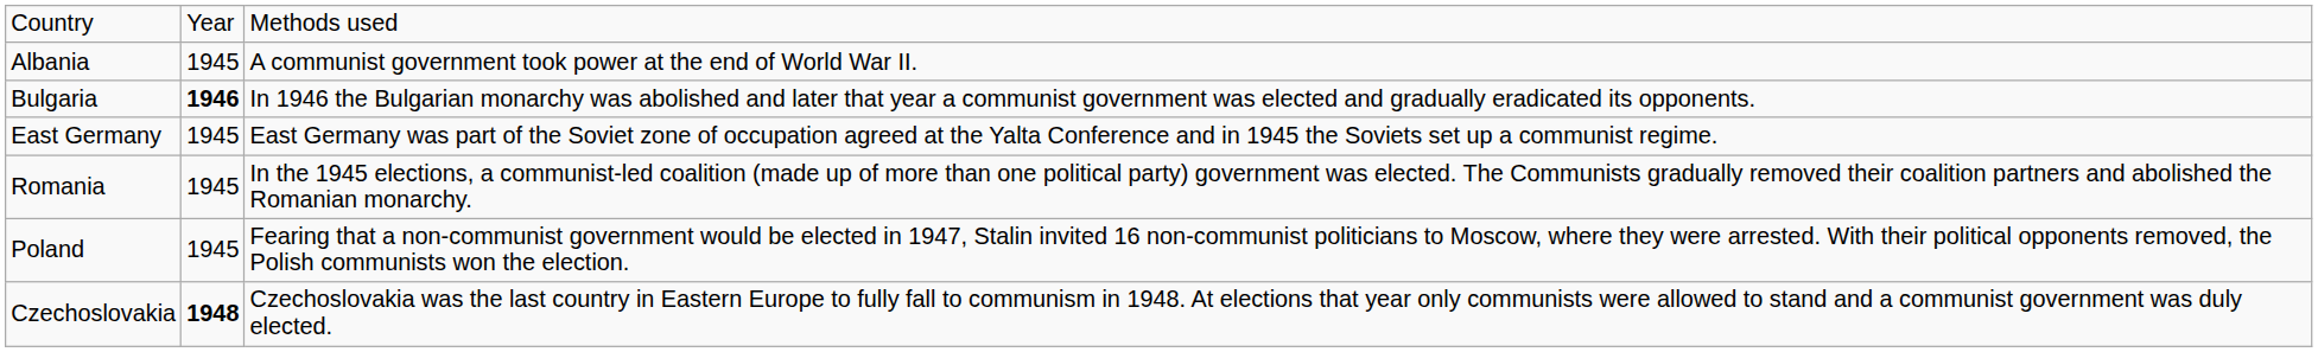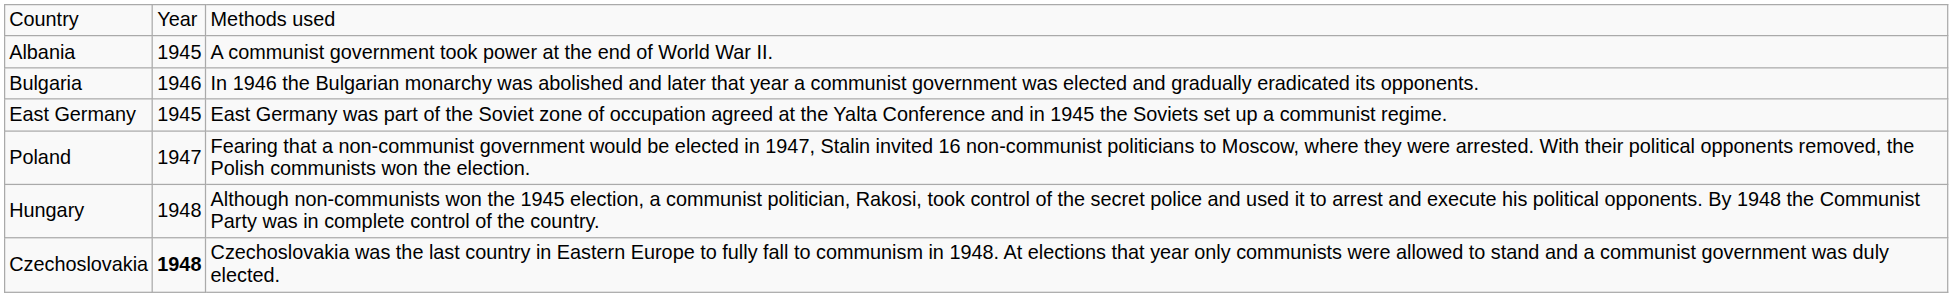Bulgaria | column 2: bold -> normal
- row: Romania | 1945 | In the 1945 elections, a communist-led coalition (made up of more than one political party) government was elected. The Communists gradually removed their coalition partners and abolished the Romanian monarchy.
Poland | column 2: 1945 -> 1947
+ row: Hungary | 1948 | Although non-communists won the 1945 election, a communist politician, Rakosi, took control of the secret police and used it to arrest and execute his political opponents. By 1948 the Communist Party was in complete control of the country.
